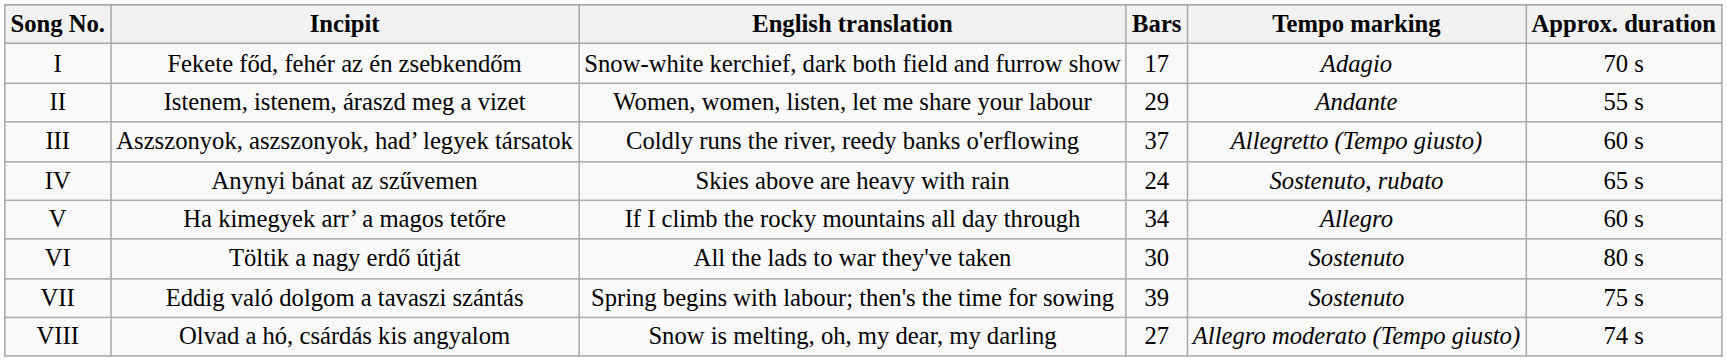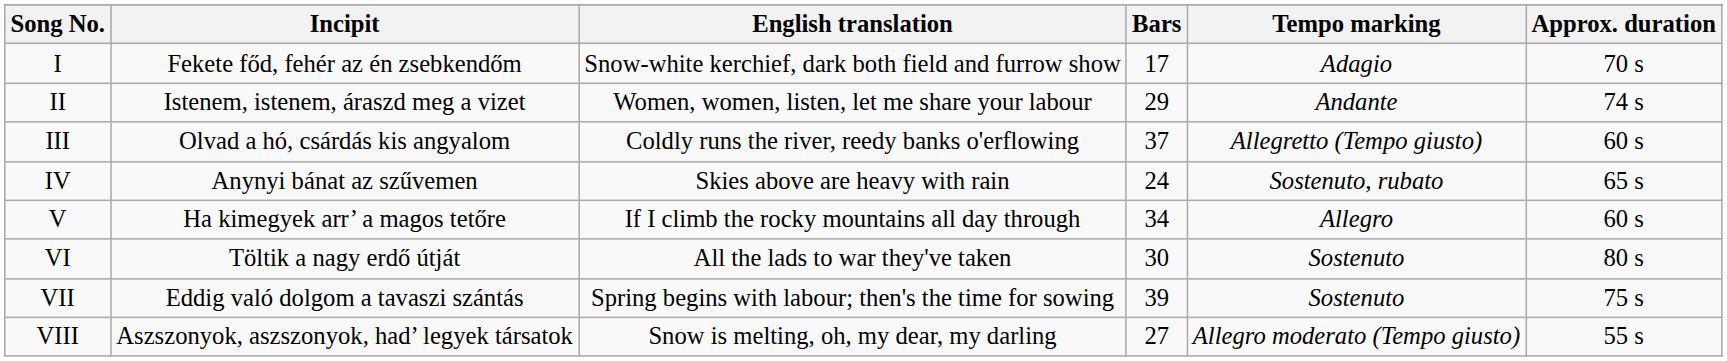II | Approx. duration: 55 s -> 74 s
III | Incipit: Aszszonyok, aszszonyok, had’ legyek társatok -> Olvad a hó, csárdás kis angyalom
VIII | Incipit: Olvad a hó, csárdás kis angyalom -> Aszszonyok, aszszonyok, had’ legyek társatok
VIII | Approx. duration: 74 s -> 55 s
